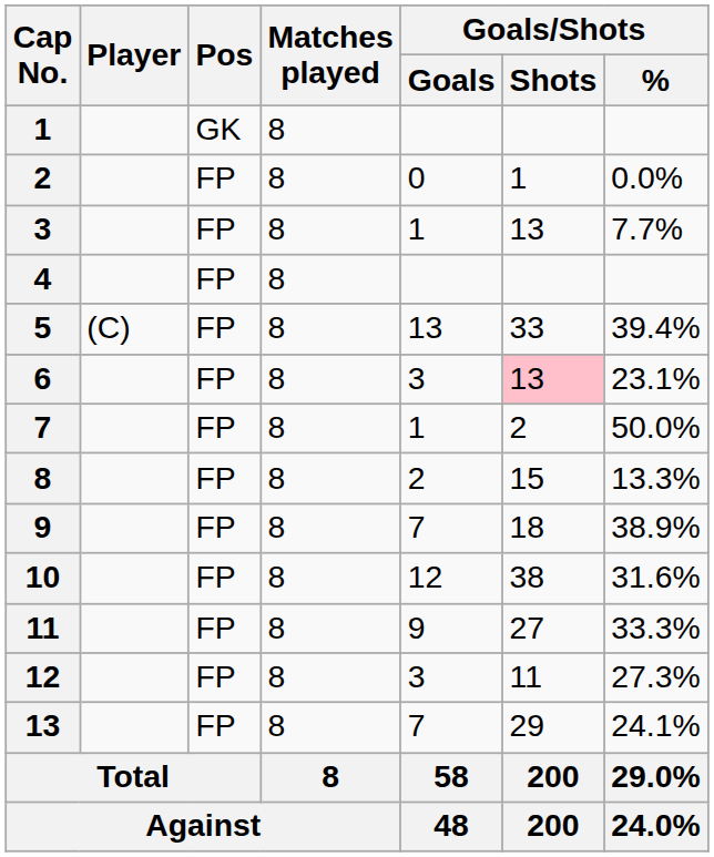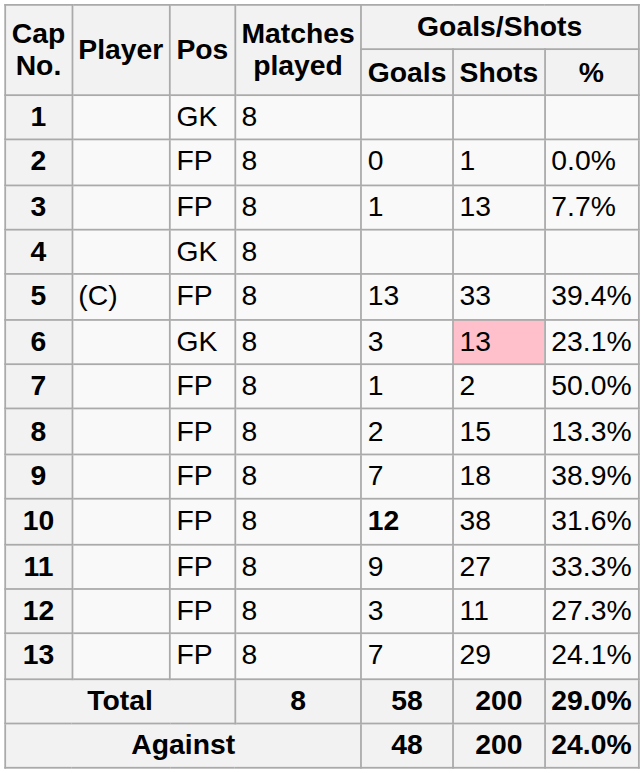4 | Pos: FP -> GK
6 | Pos: FP -> GK
10 | Goals/Shots / Goals: normal -> bold
